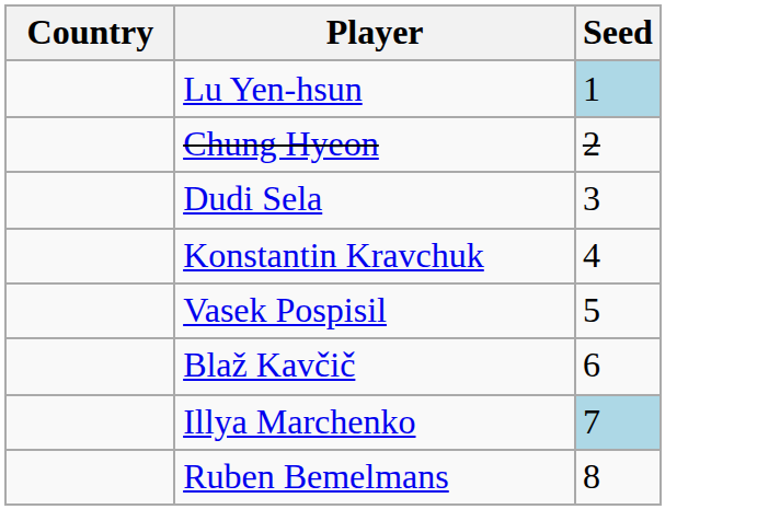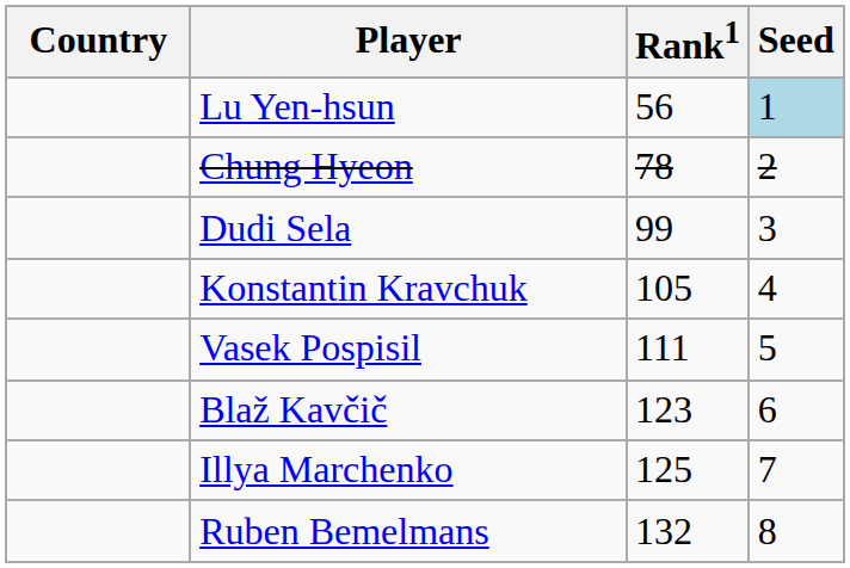+ column: Rank1 | 56 | 78 | 99 | 105 | 111 | 123 | 125 | 132
Illya Marchenko | Seed: lightblue background -> no background
